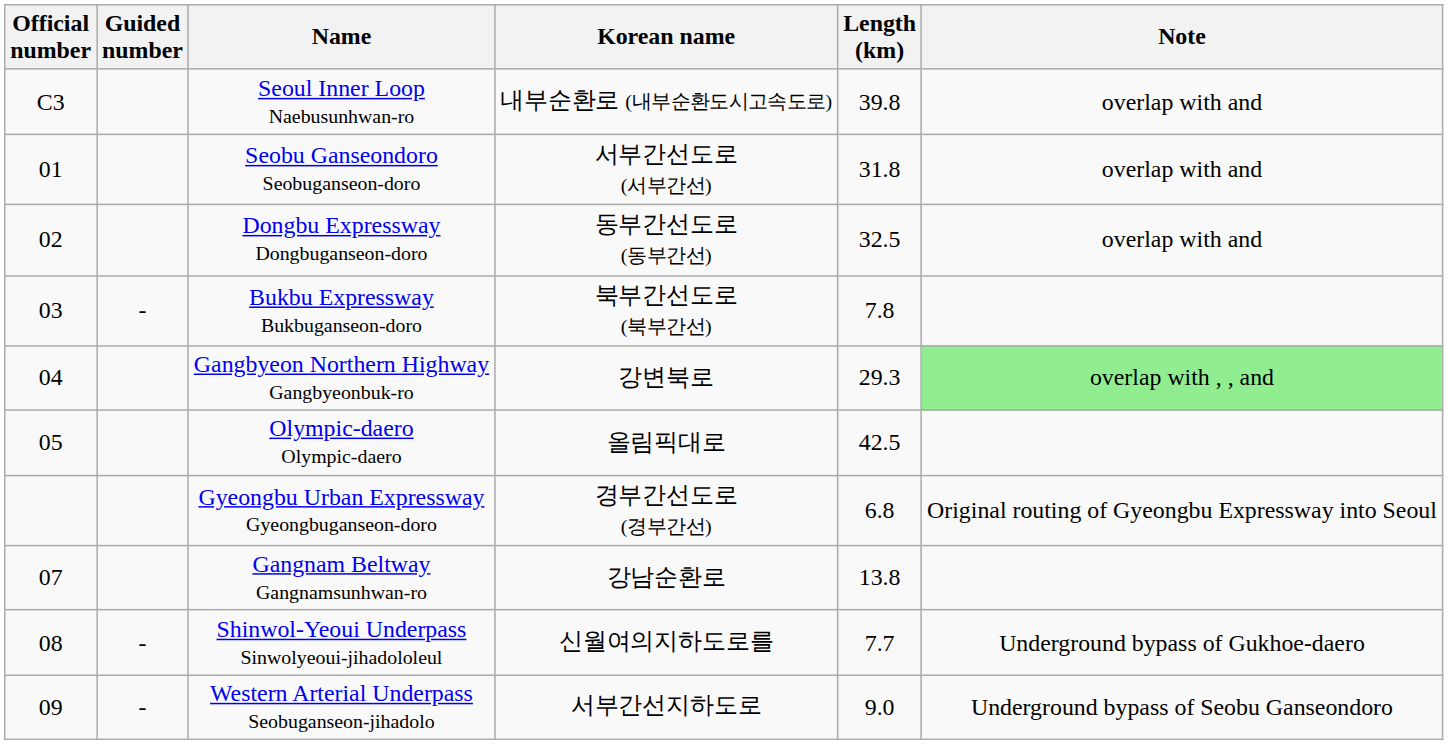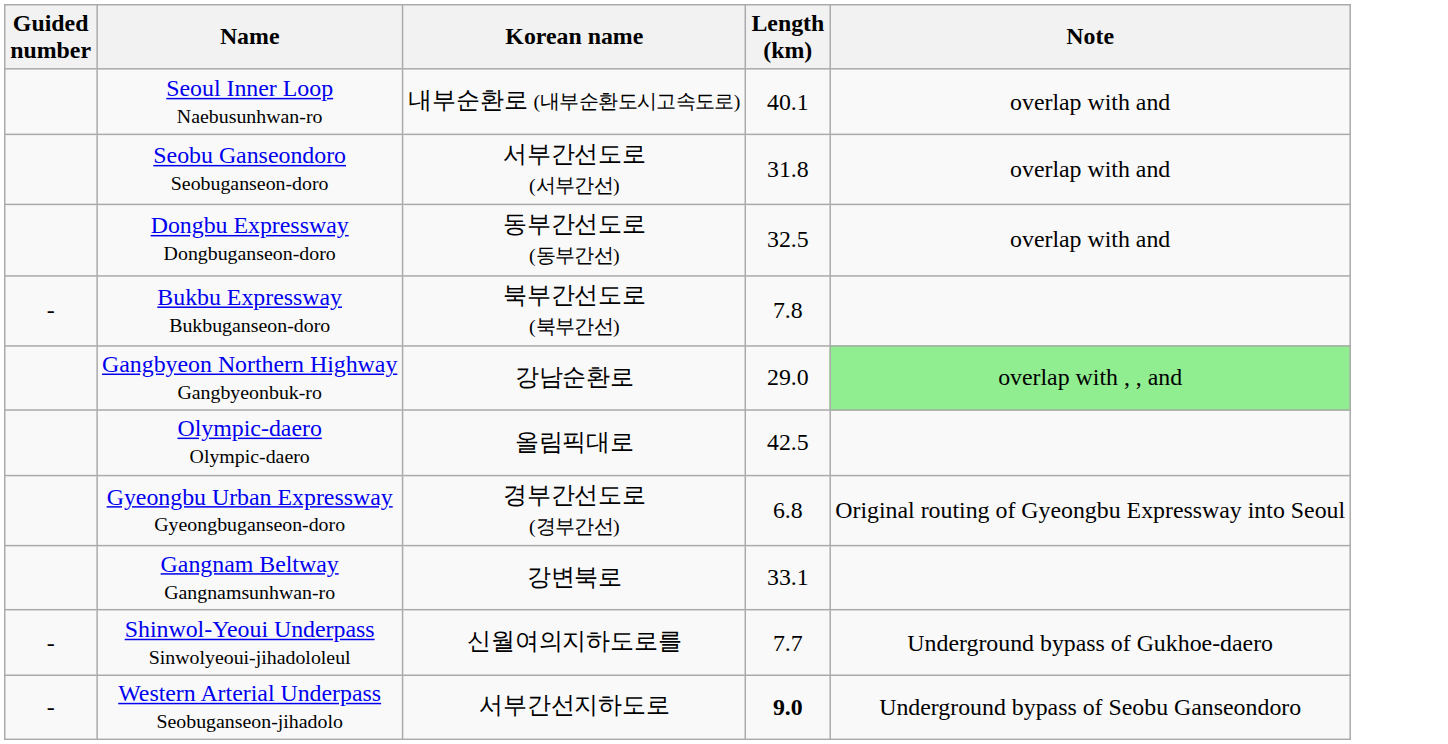- column: Official number | C3 | 01 | 02 | 03 | 04 | 05 | 07 | 08 | 09
Seoul Inner Loop Naebusunhwan-ro | Length (km): 39.8 -> 40.1
Gangbyeon Northern Highway Gangbyeonbuk-ro | Korean name: 강변북로 -> 강남순환로
Gangbyeon Northern Highway Gangbyeonbuk-ro | Length (km): 29.3 -> 29.0
Gangnam Beltway Gangnamsunhwan-ro | Korean name: 강남순환로 -> 강변북로
Gangnam Beltway Gangnamsunhwan-ro | Length (km): 13.8 -> 33.1
Western Arterial Underpass Seobuganseon-jihadolo | Length (km): normal -> bold
